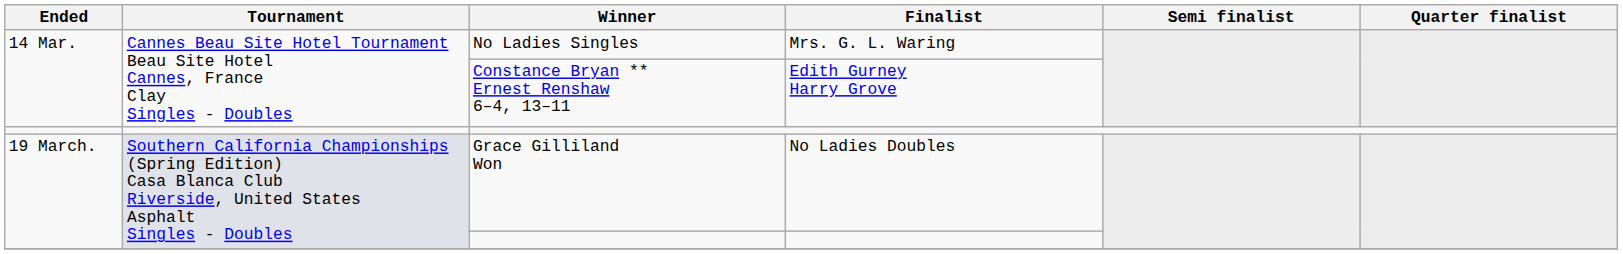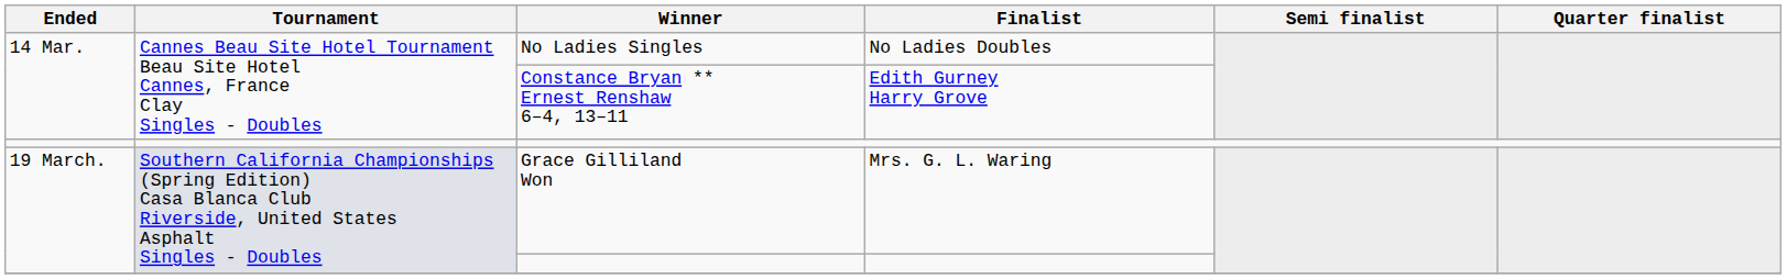No Ladies Singles | Finalist: Mrs. G. L. Waring -> No Ladies Doubles
Grace Gilliland Won | Finalist: No Ladies Doubles -> Mrs. G. L. Waring
